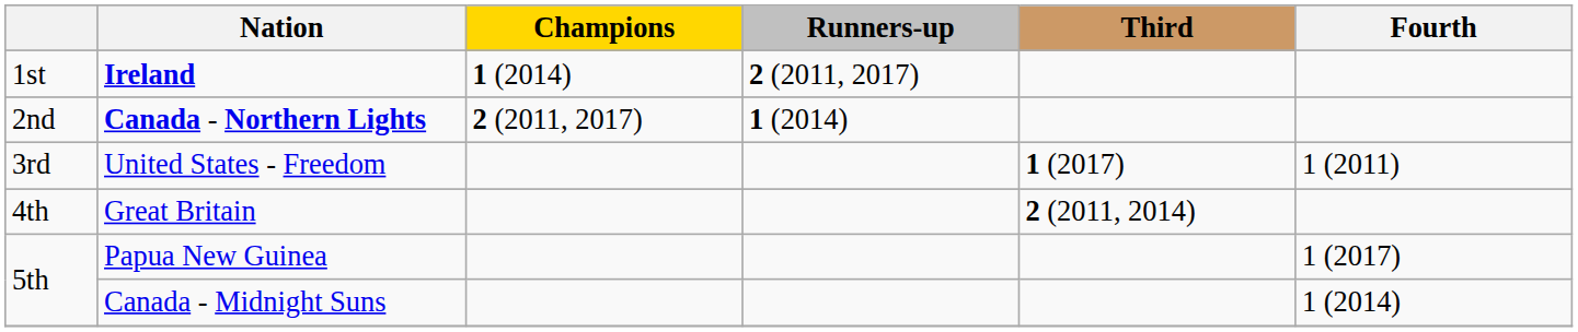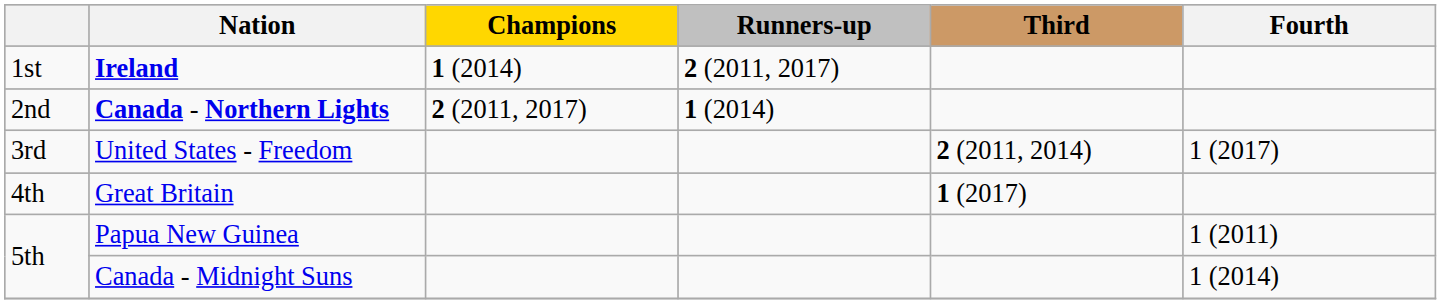United States - Freedom | Third: 1 (2017) -> 2 (2011, 2014)
United States - Freedom | Fourth: 1 (2011) -> 1 (2017)
Great Britain | Third: 2 (2011, 2014) -> 1 (2017)
Papua New Guinea | Fourth: 1 (2017) -> 1 (2011)
